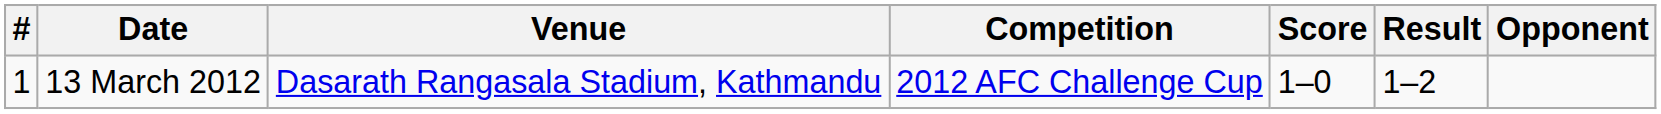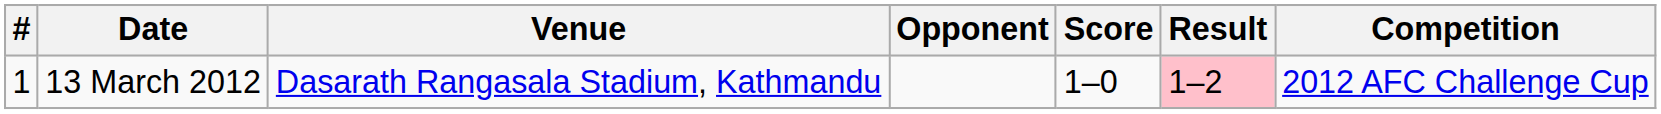columns swapped: Opponent <-> Competition
13 March 2012 | Result: no background -> pink background
